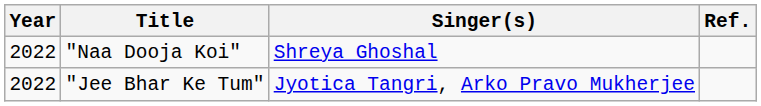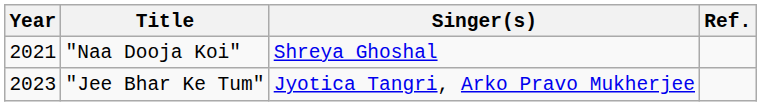"Naa Dooja Koi" | Year: 2022 -> 2021
"Jee Bhar Ke Tum" | Year: 2022 -> 2023
